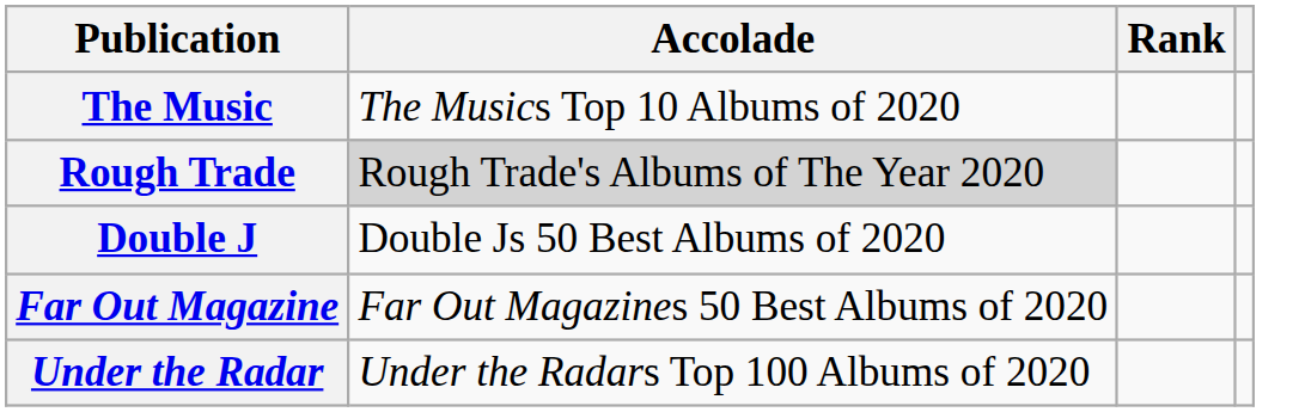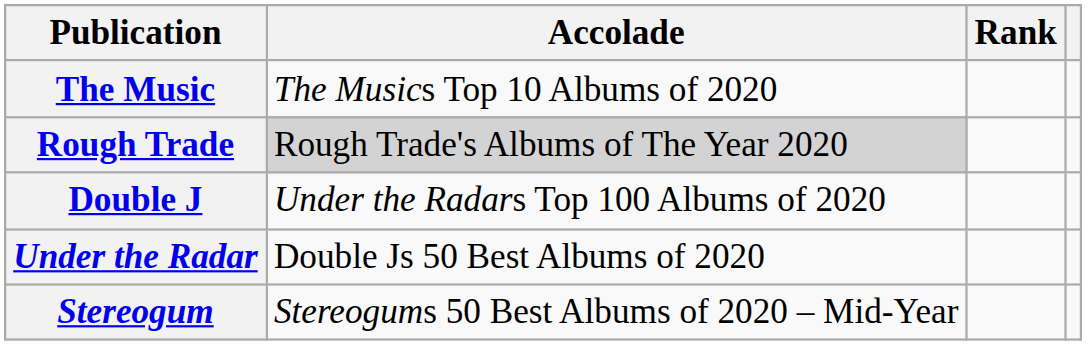Double J | Accolade: Double Js 50 Best Albums of 2020 -> Under the Radars Top 100 Albums of 2020
- row: Far Out Magazine | Far Out Magazines 50 Best Albums of 2020
Under the Radar | Accolade: Under the Radars Top 100 Albums of 2020 -> Double Js 50 Best Albums of 2020
+ row: Stereogum | Stereogums 50 Best Albums of 2020 – Mid-Year
